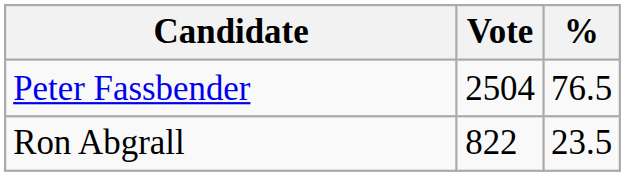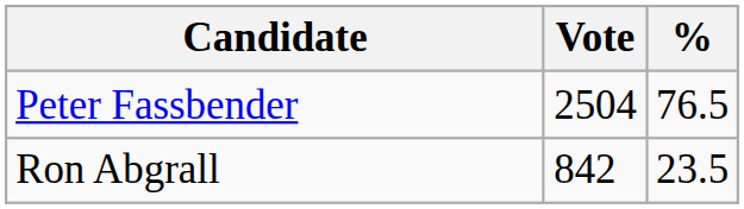Ron Abgrall | Vote: 822 -> 842
